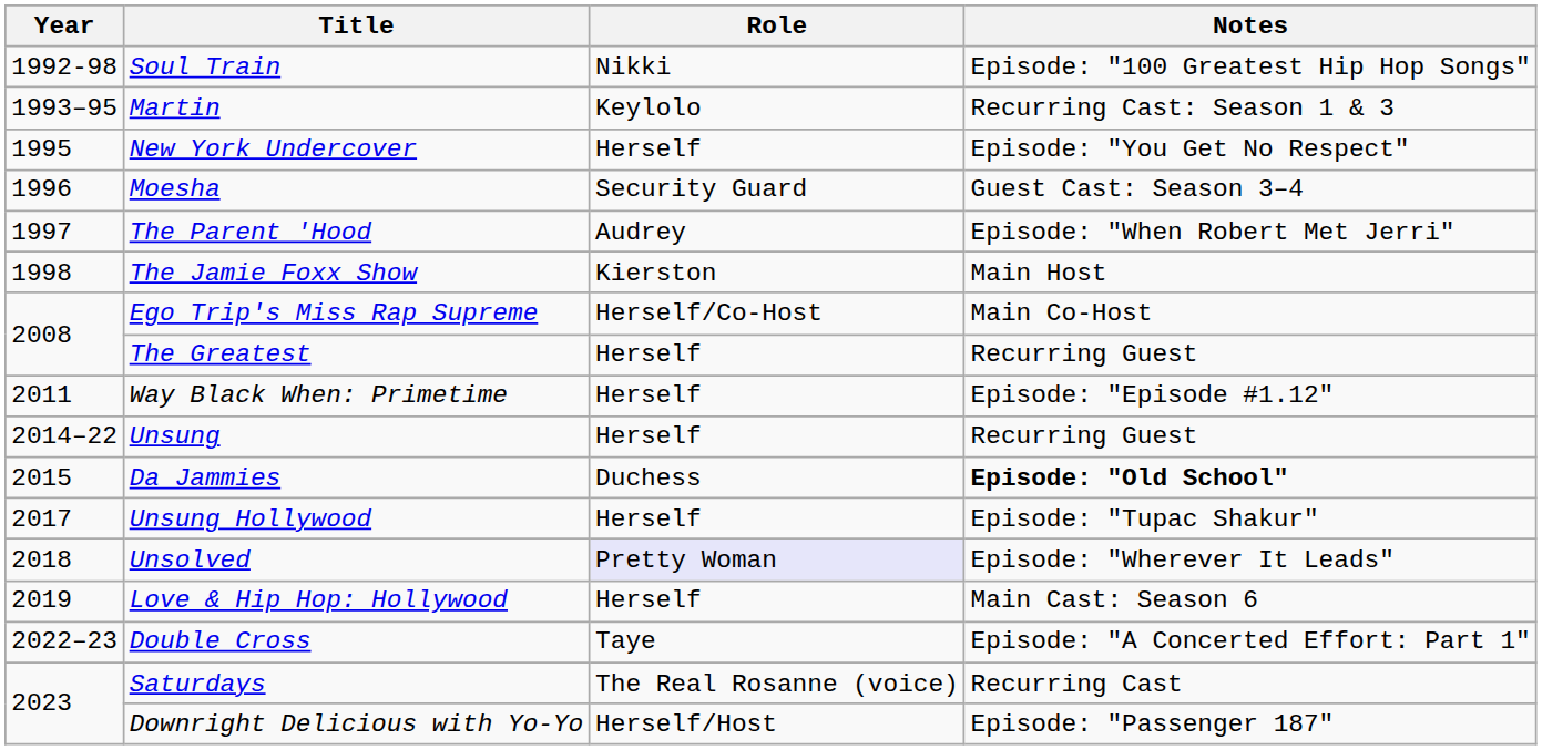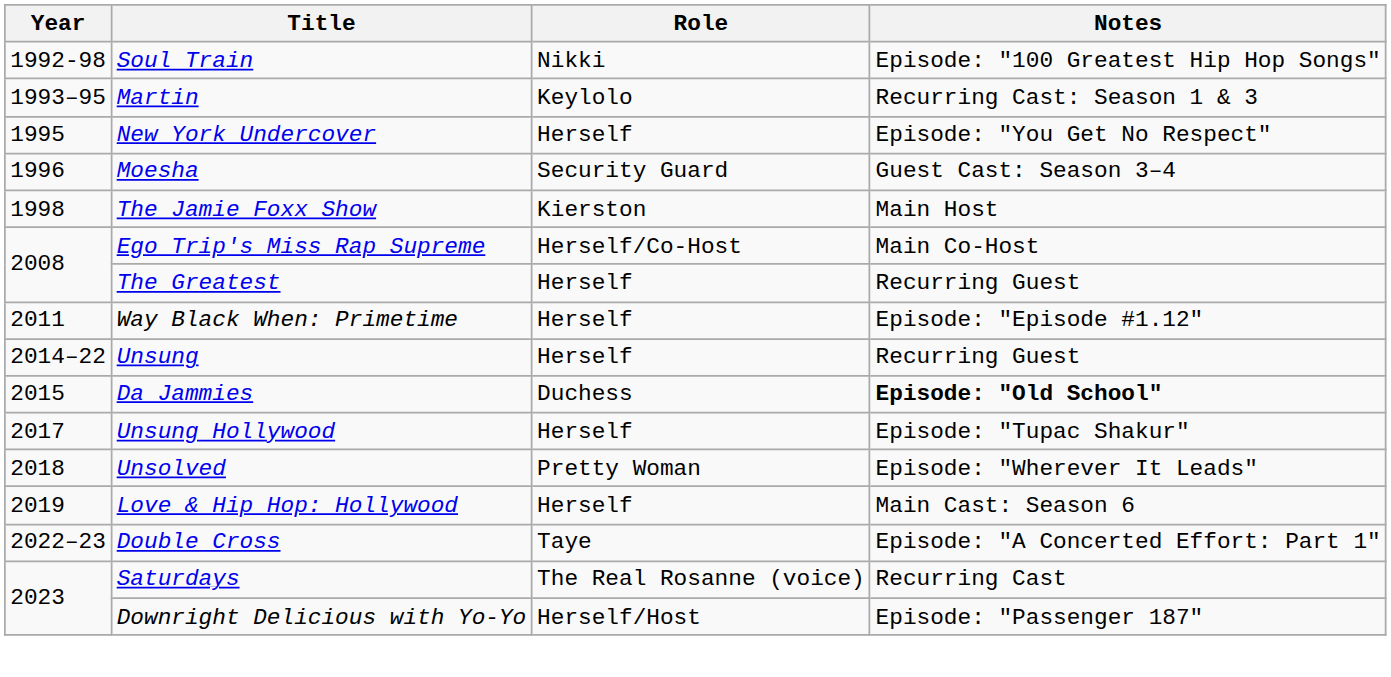- row: 1997 | The Parent 'Hood | Audrey | Episode: "When Robert Met Jerri"
Unsolved | Role: lavender background -> no background
